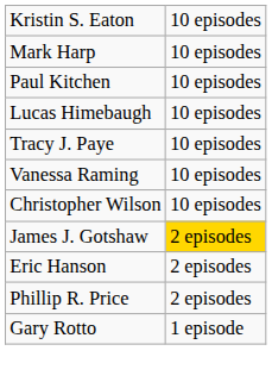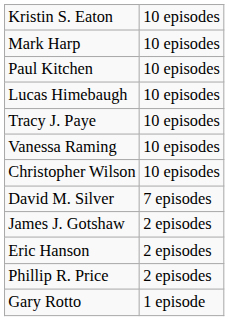+ row: David M. Silver | 7 episodes
James J. Gotshaw | column 2: gold background -> no background
